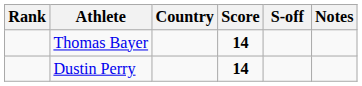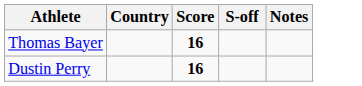- column: Rank
Thomas Bayer | Score: 14 -> 16
Dustin Perry | Score: 14 -> 16
